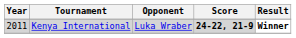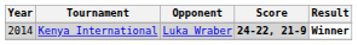Kenya International | Year: 2011 -> 2014
